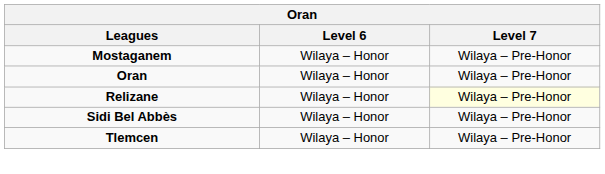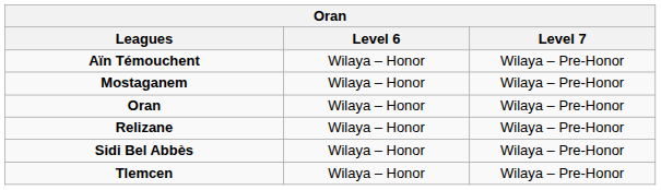+ row: Aïn Témouchent | Wilaya – Honor | Wilaya – Pre-Honor
Relizane | Level 7: lightyellow background -> no background
